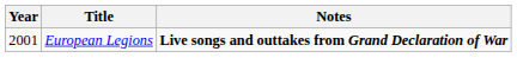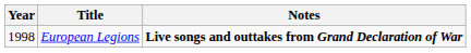European Legions | Year: 2001 -> 1998
